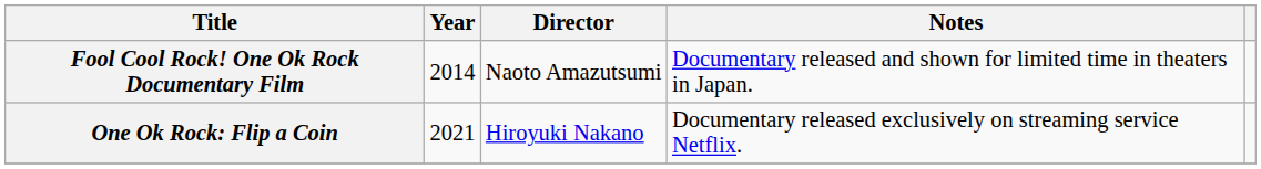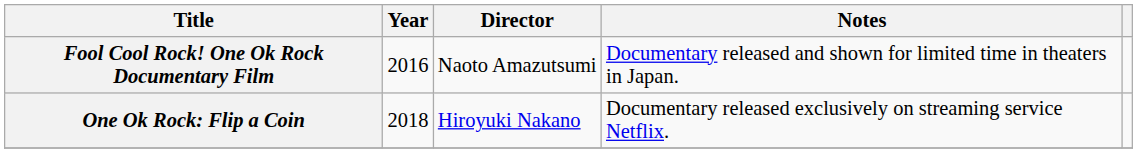Fool Cool Rock! One Ok Rock Documentary Film | Year: 2014 -> 2016
One Ok Rock: Flip a Coin | Year: 2021 -> 2018
